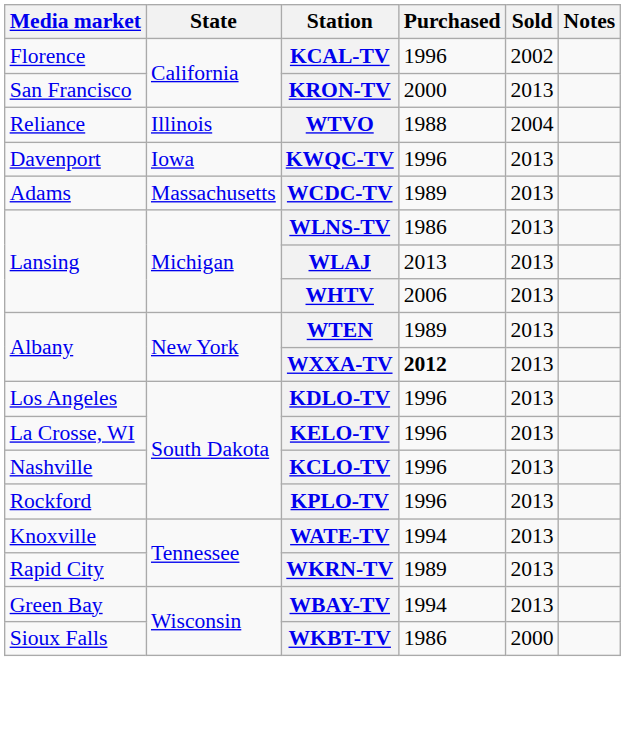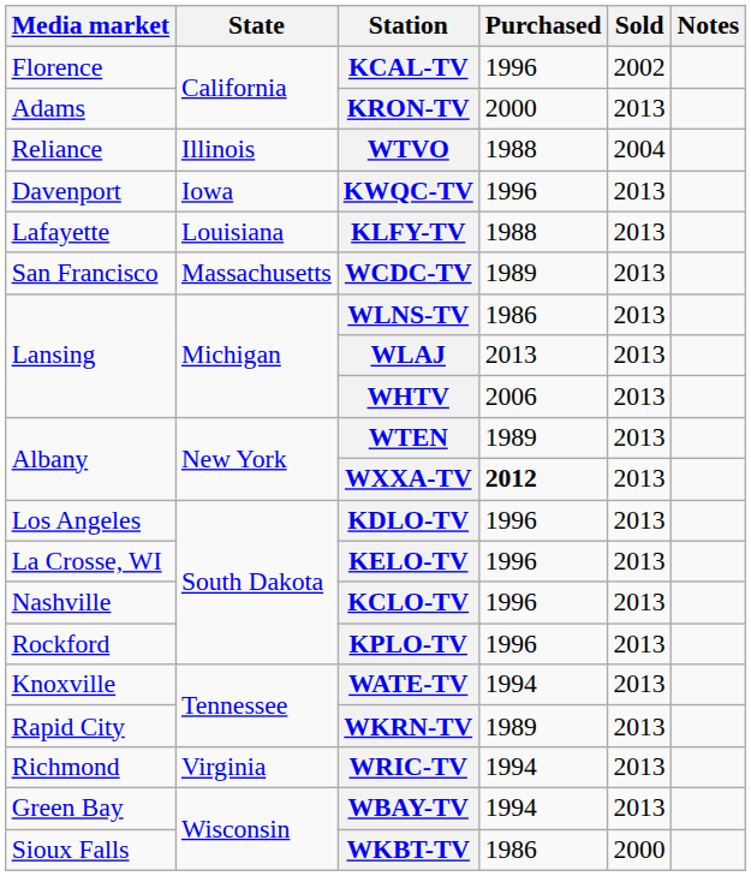KRON-TV | Media market: San Francisco -> Adams
+ row: Lafayette | Louisiana | KLFY-TV | 1988 | 2013
WCDC-TV | Media market: Adams -> San Francisco
+ row: Richmond | Virginia | WRIC-TV | 1994 | 2013
